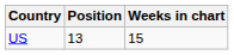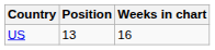US | Weeks in chart: 15 -> 16
